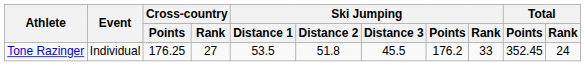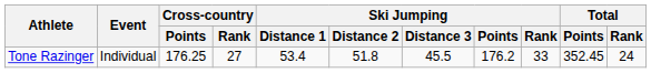Tone Razinger | Ski Jumping / Distance 1: 53.5 -> 53.4
